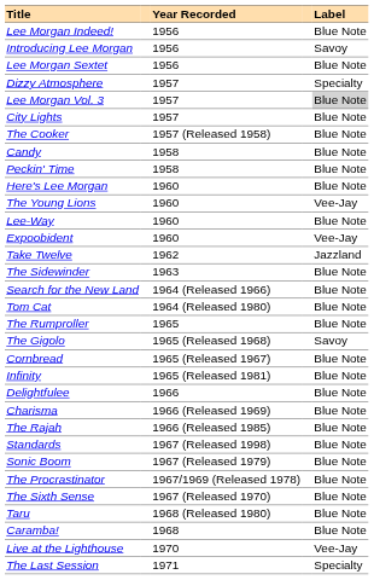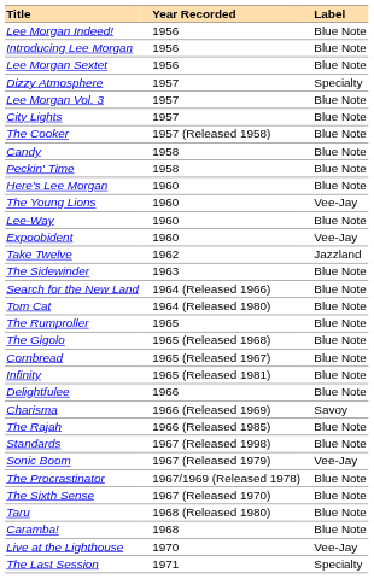Introducing Lee Morgan | Label: Savoy -> Blue Note
Lee Morgan Vol. 3 | Label: lightgrey background -> no background
The Gigolo | Label: Savoy -> Blue Note
Charisma | Label: Blue Note -> Savoy
Sonic Boom | Label: Blue Note -> Vee-Jay
